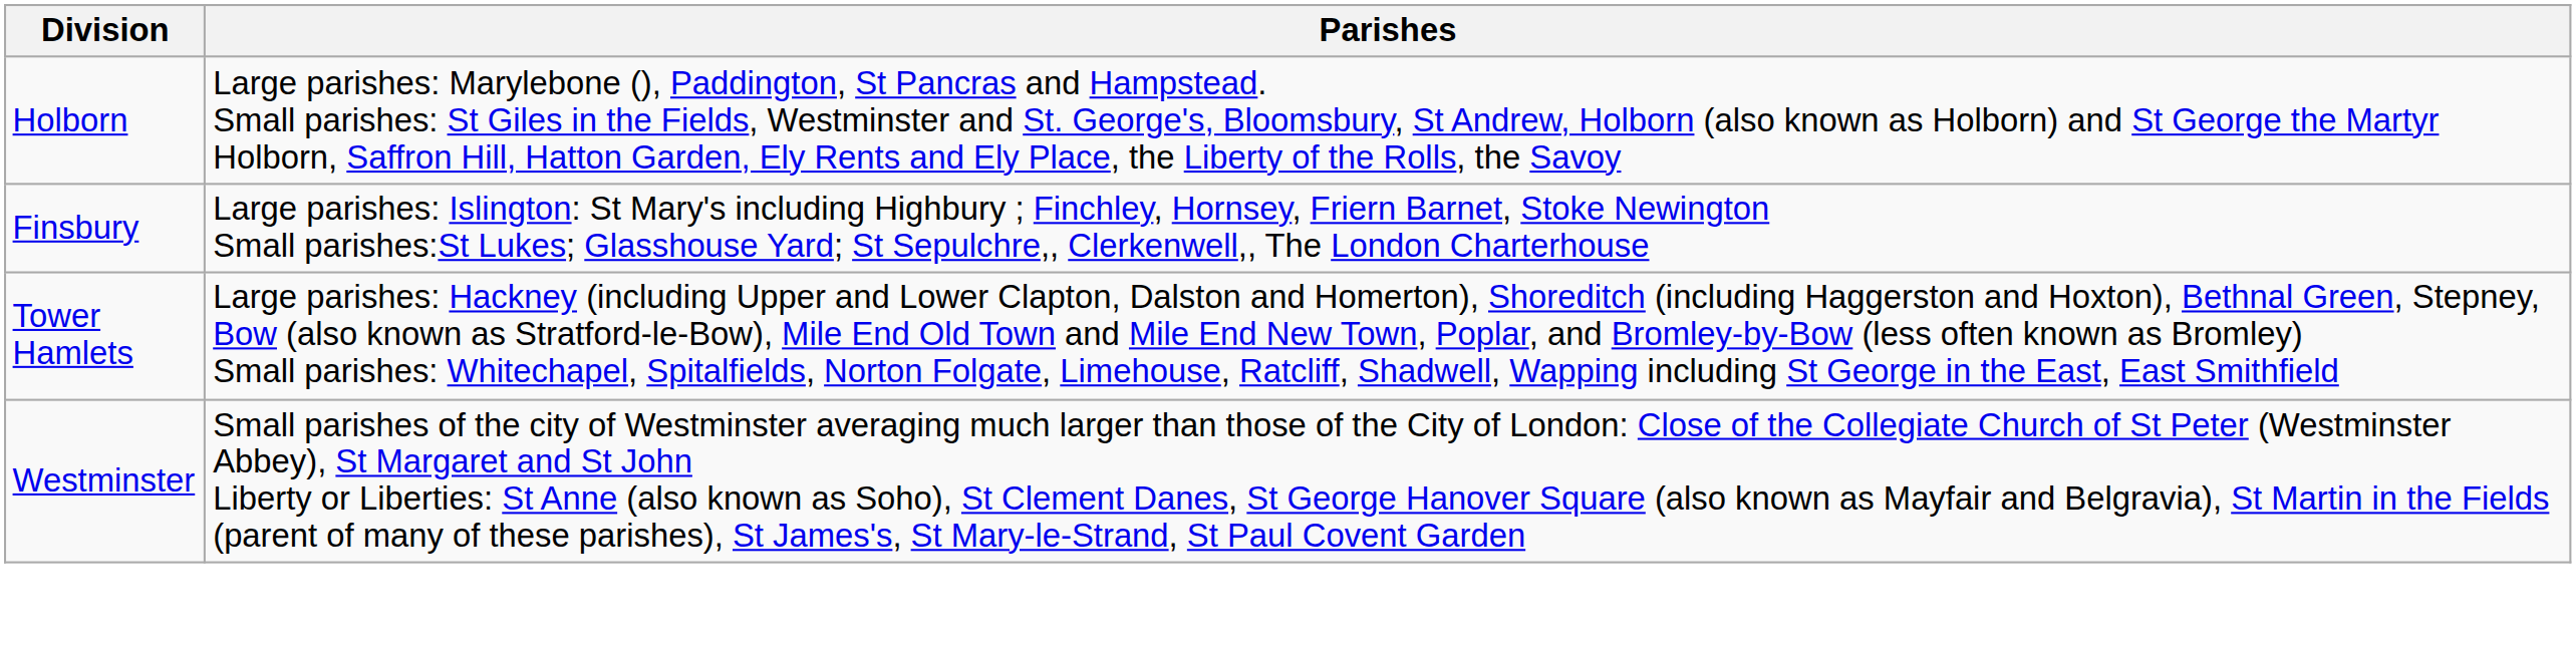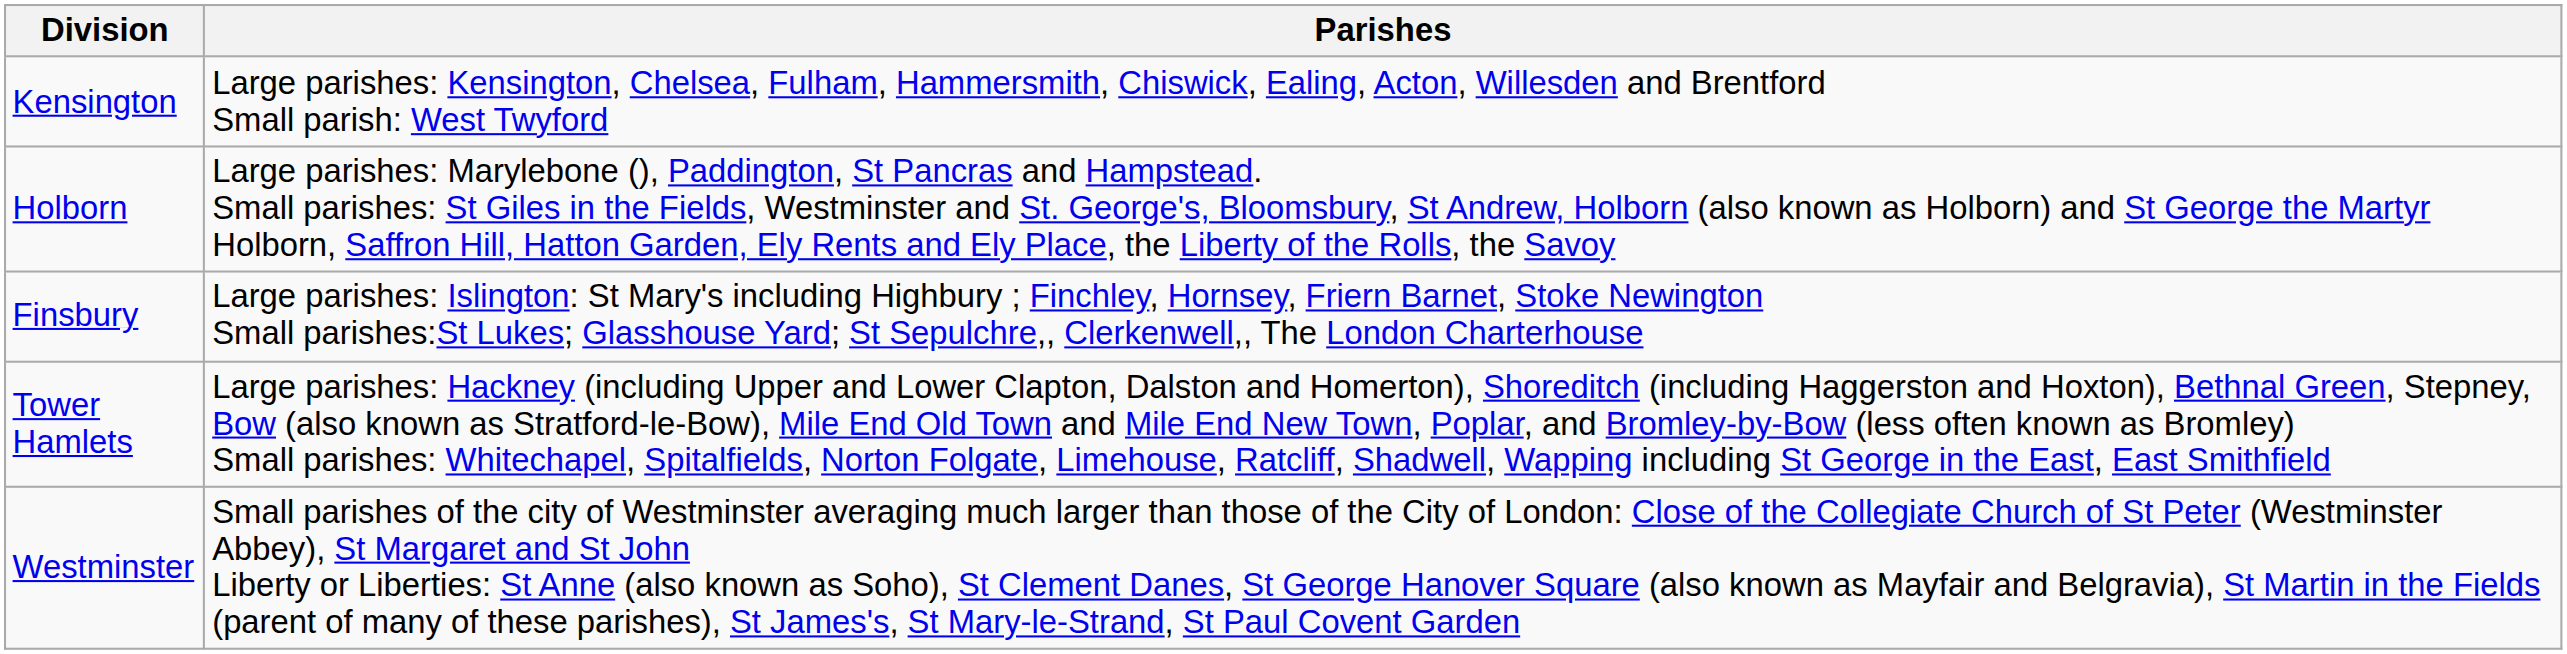+ row: Kensington | Large parishes: Kensington, Chelsea, Fulham, Hammersmith, Chiswick, Ealing, Acton, Willesden and Brentford Small parish: West Twyford
